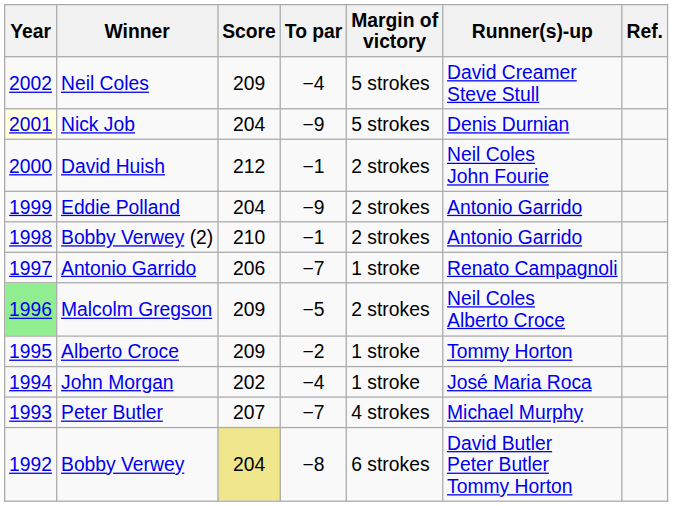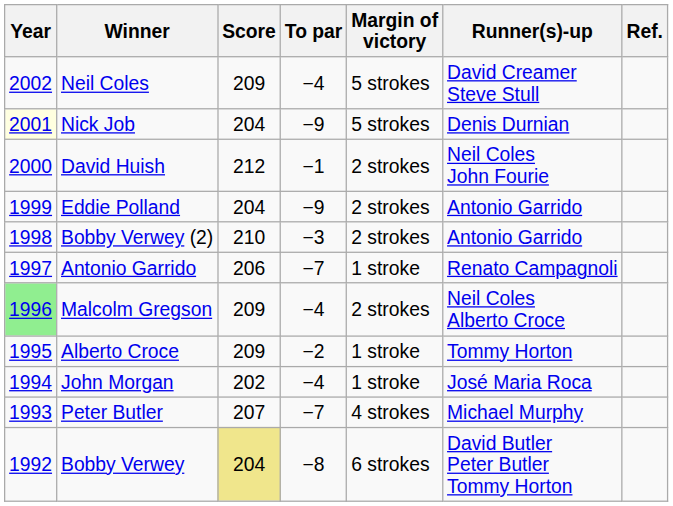Bobby Verwey (2) | To par: −1 -> −3
Malcolm Gregson | To par: −5 -> −4
